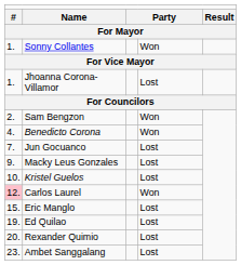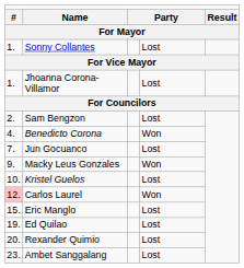Sonny Collantes | column 4: Won -> Lost
Sam Bengzon | column 4: Won -> Lost
Macky Leus Gonzales | column 4: Lost -> Won
